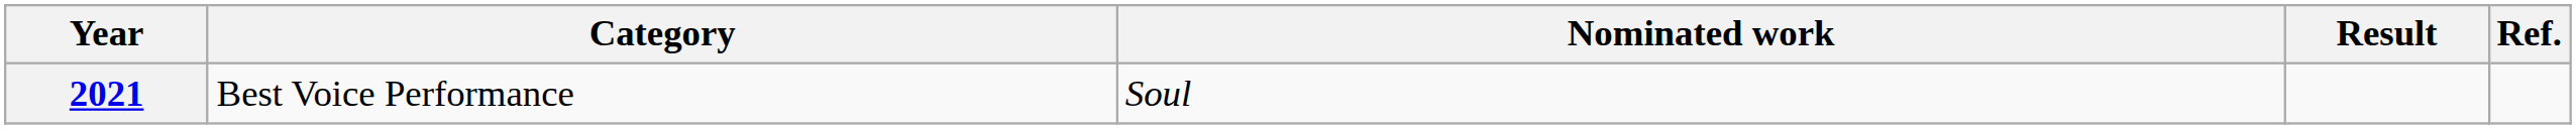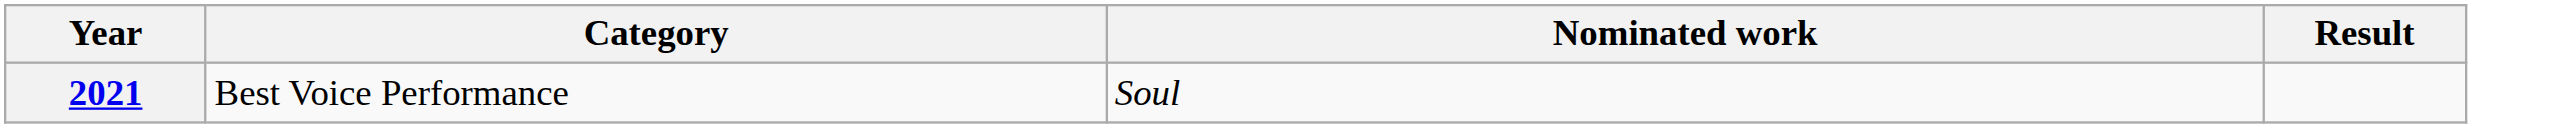- column: Ref.
